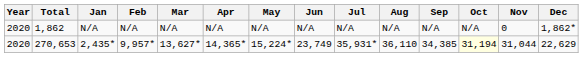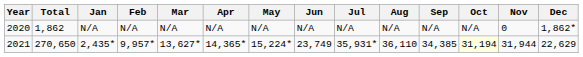2,435* | Year: 2020 -> 2021
2,435* | Total: 270,653 -> 270,650
2,435* | Nov: 31,044 -> 31,944
